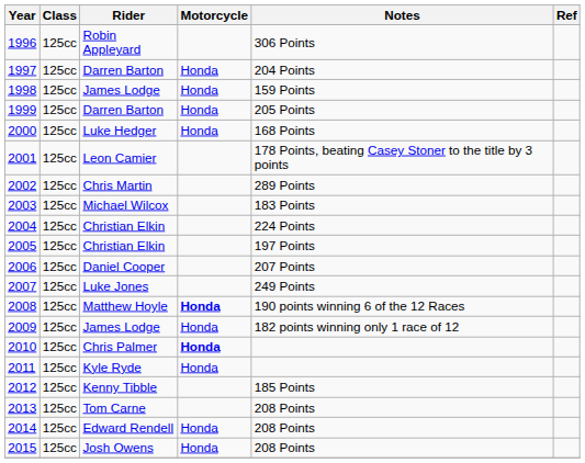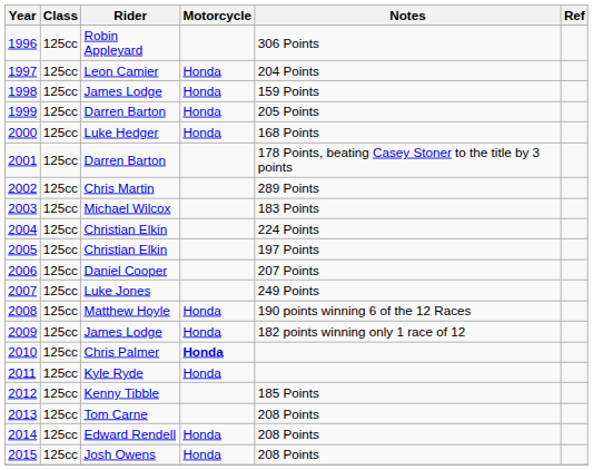1997 | Rider: Darren Barton -> Leon Camier
2001 | Rider: Leon Camier -> Darren Barton
2008 | Motorcycle: bold -> normal
